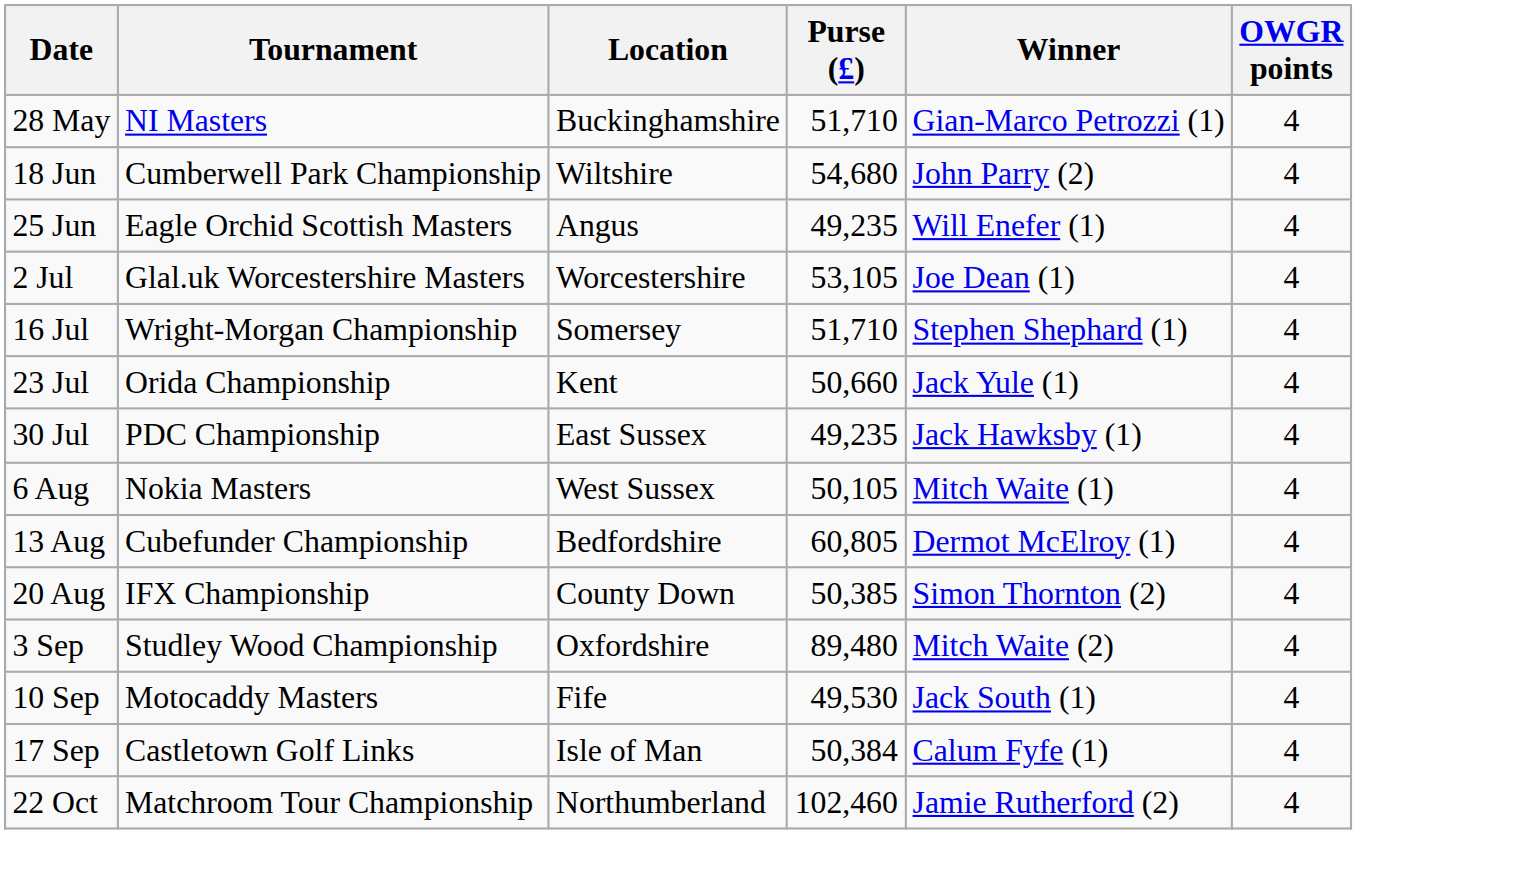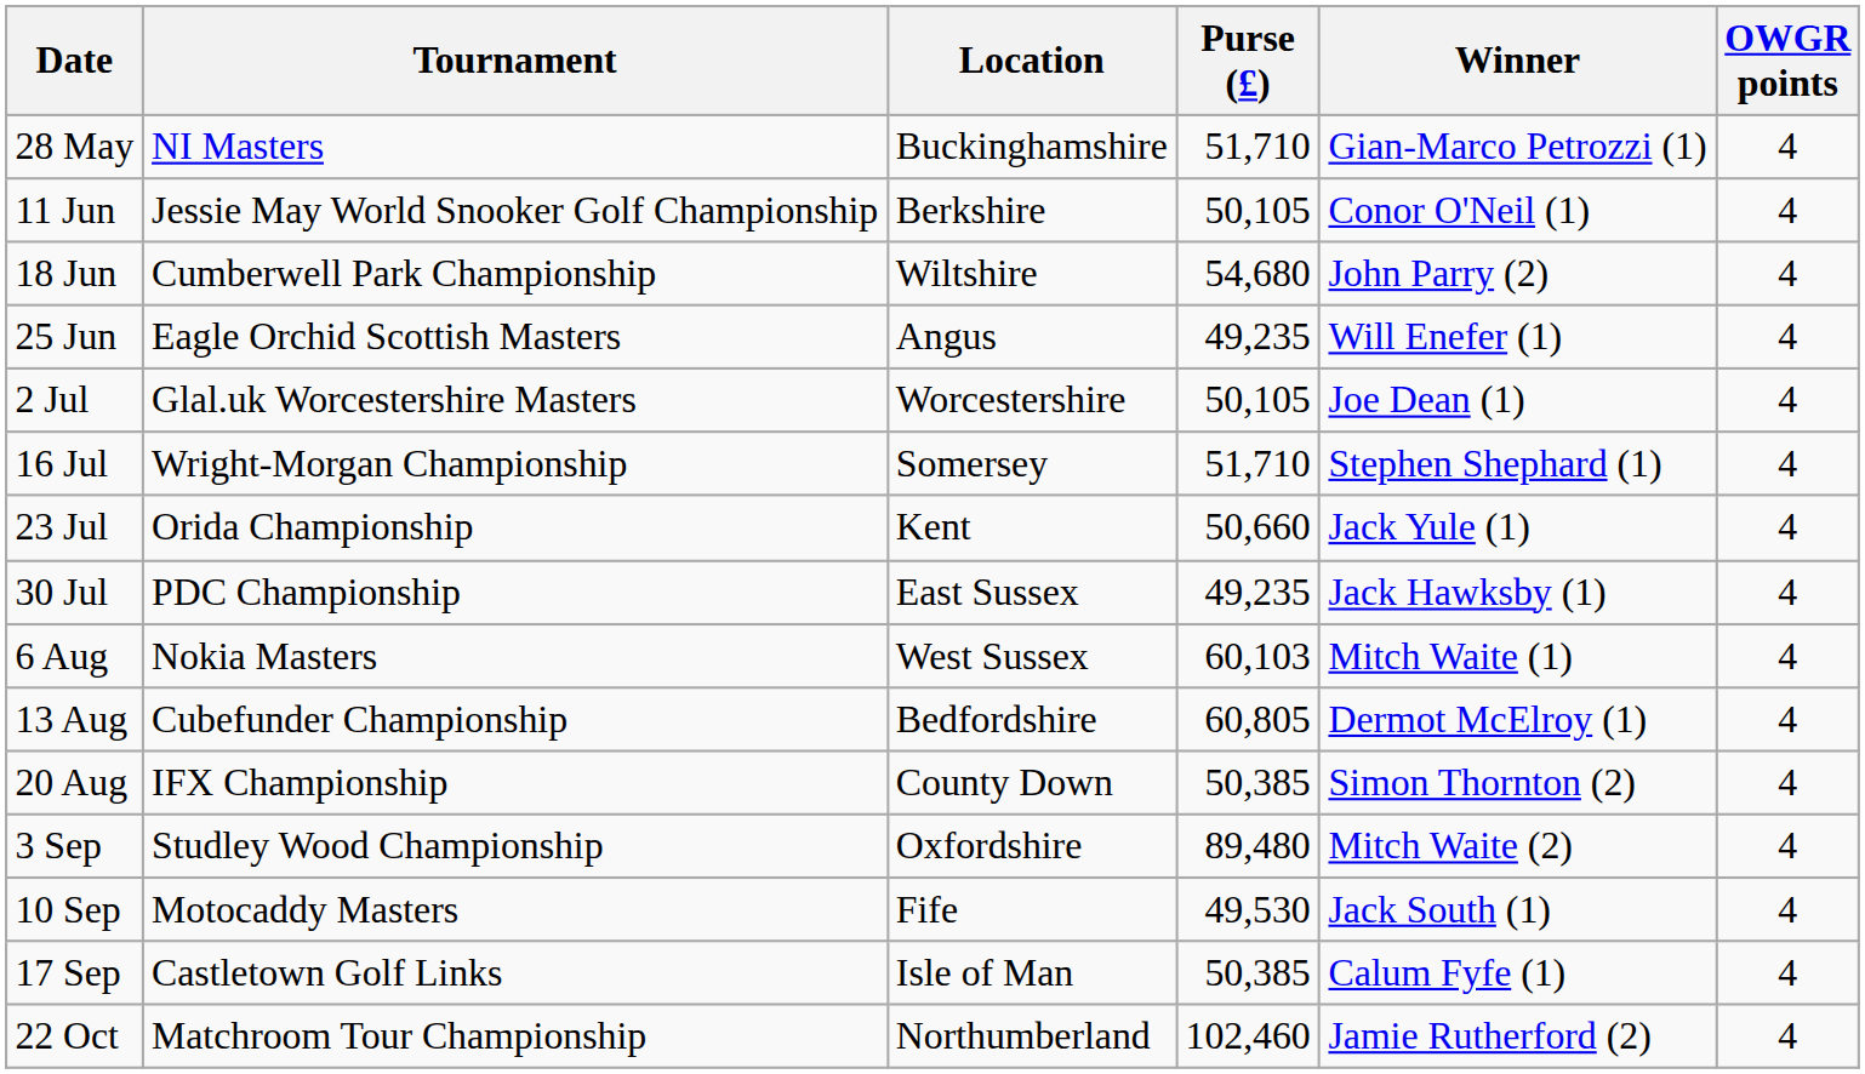+ row: 11 Jun | Jessie May World Snooker Golf Championship | Berkshire | 50,105 | Conor O'Neil (1) | 4
2 Jul | Purse (£): 53,105 -> 50,105
6 Aug | Purse (£): 50,105 -> 60,103
17 Sep | Purse (£): 50,384 -> 50,385
